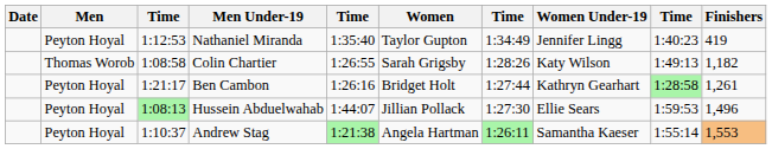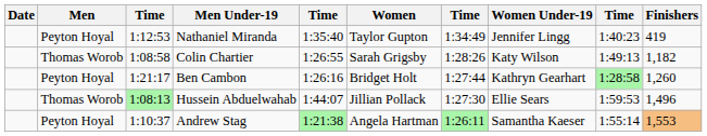Ben Cambon | Finishers: 1,261 -> 1,260
Hussein Abduelwahab | Men: Peyton Hoyal -> Thomas Worob
